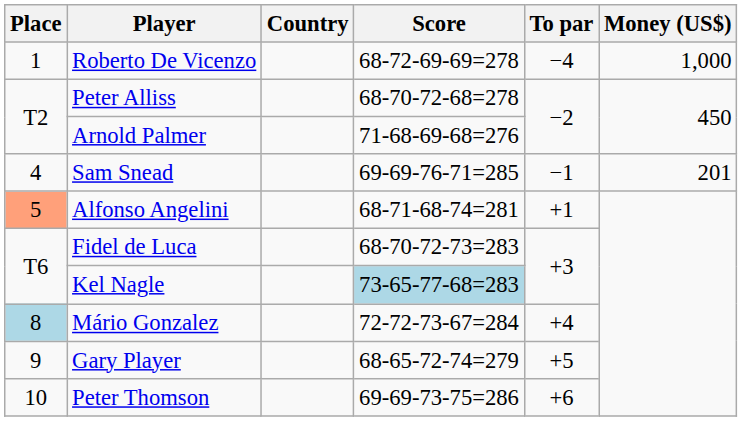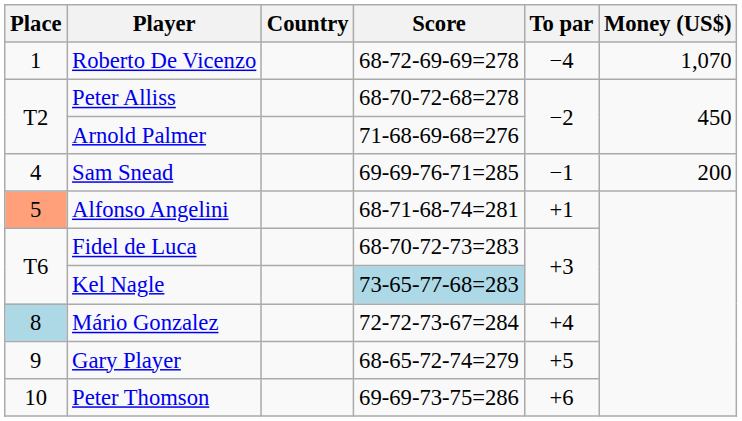Roberto De Vicenzo | Money (US$): 1,000 -> 1,070
Sam Snead | Money (US$): 201 -> 200
